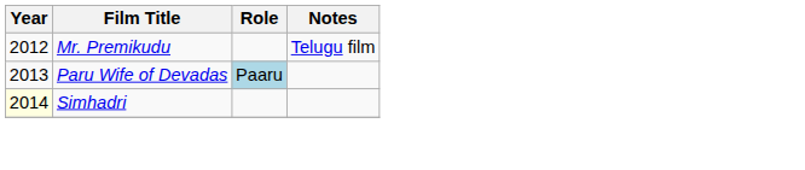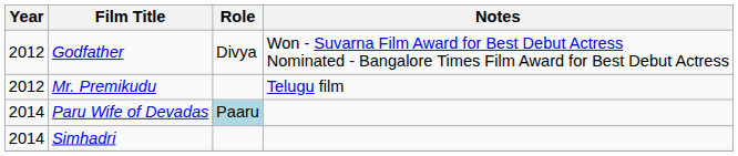+ row: 2012 | Godfather | Divya | Won - Suvarna Film Award for Best Debut Actress Nominated - Bangalore Times Film Award for Best Debut Actress
Paru Wife of Devadas | Year: 2013 -> 2014
Simhadri | Year: lightyellow background -> no background
